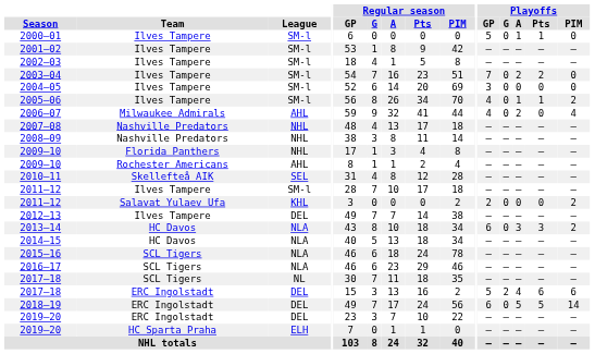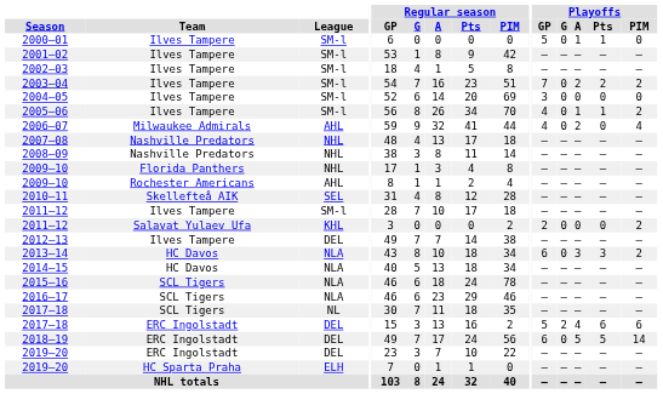2003–04 | Playoffs / PIM: 0 -> 2
